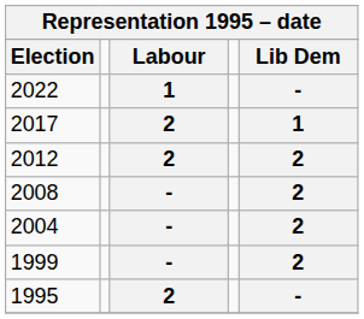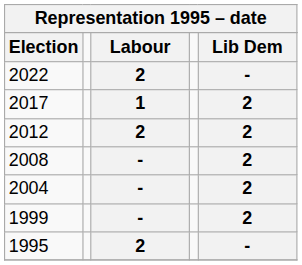2022 | Labour: 1 -> 2
2017 | Labour: 2 -> 1
2017 | Lib Dem: 1 -> 2
